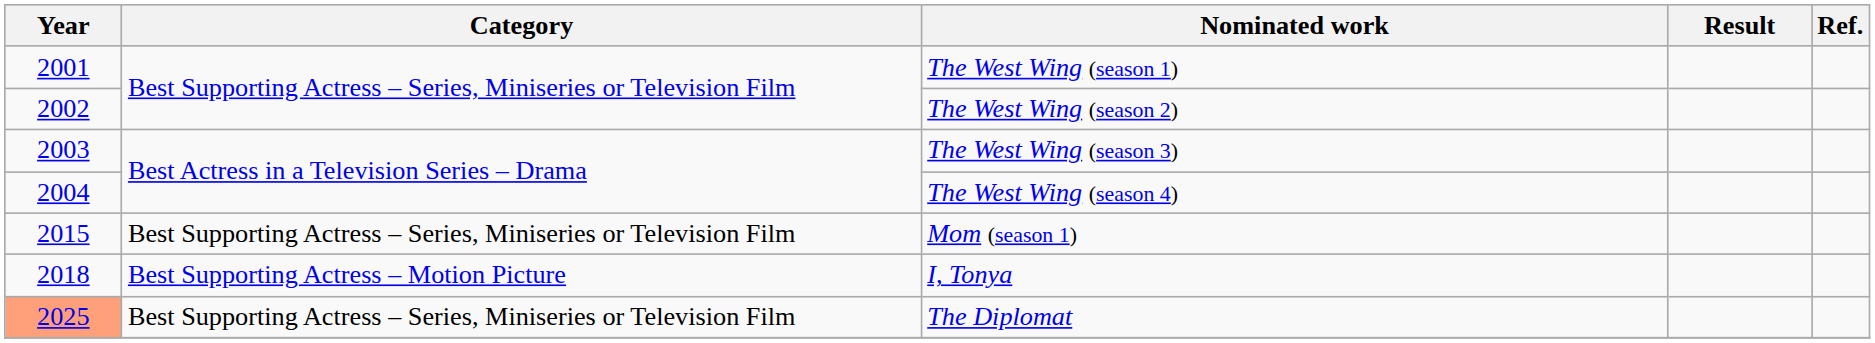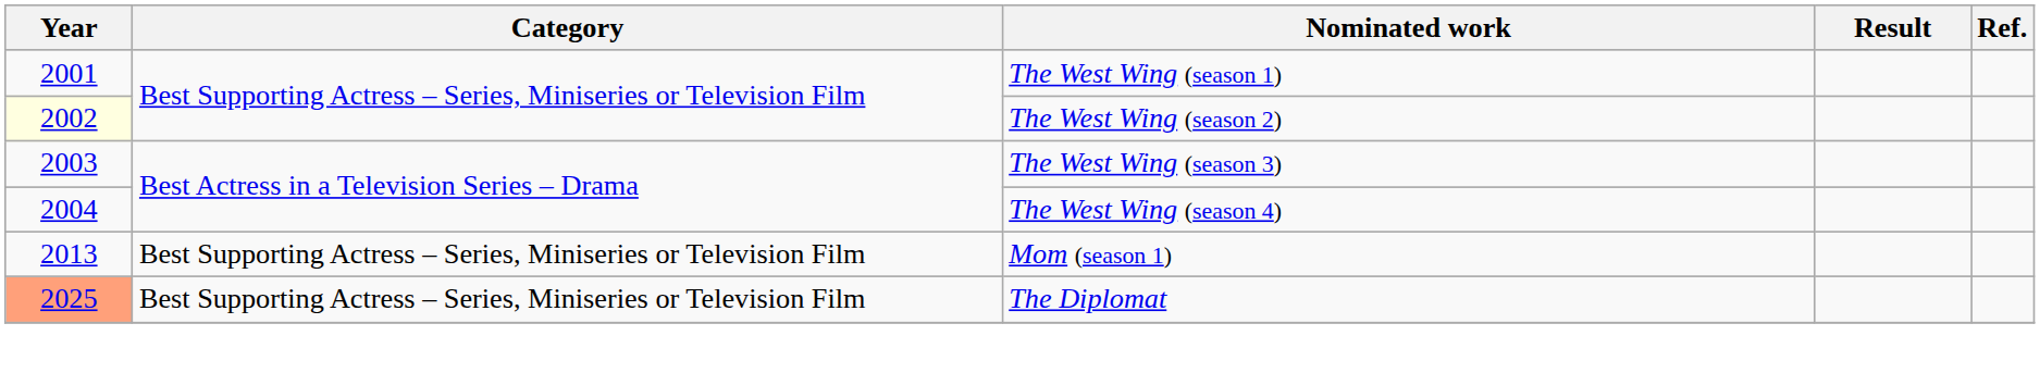The West Wing (season 2) | Year: no background -> lightyellow background
Mom (season 1) | Year: 2015 -> 2013
- row: 2018 | Best Supporting Actress – Motion Picture | I, Tonya
